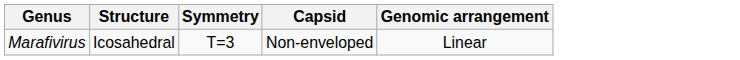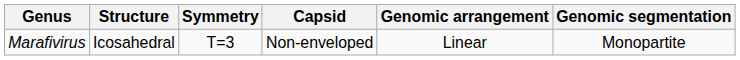+ column: Genomic segmentation | Monopartite
